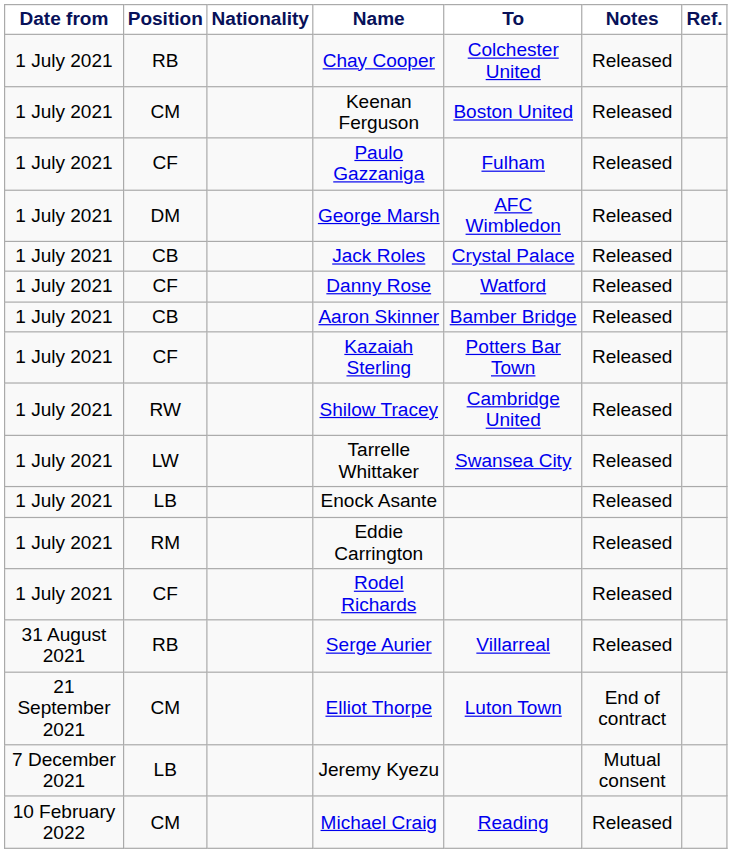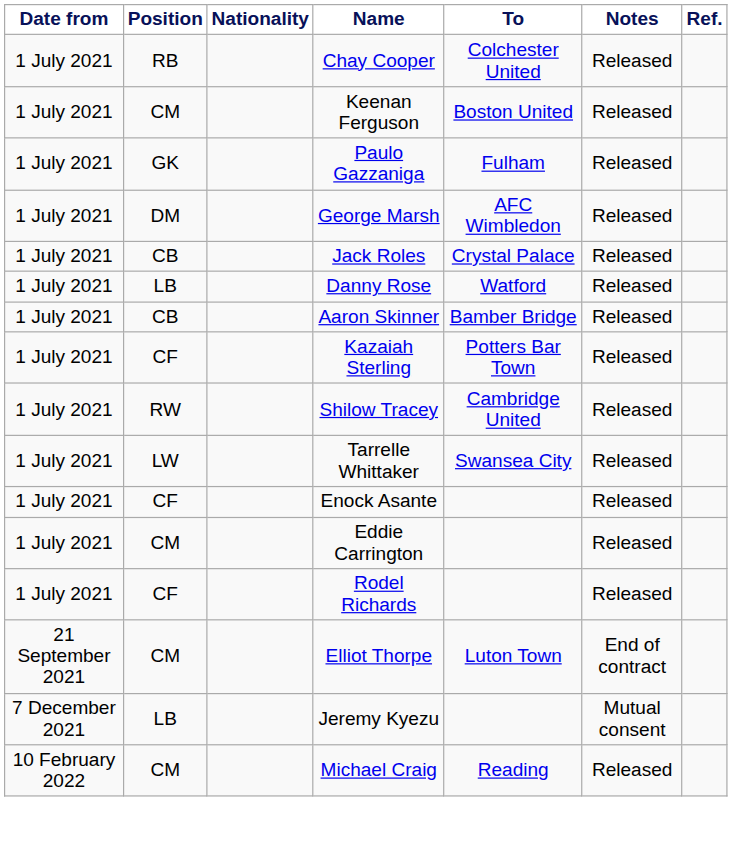Paulo Gazzaniga | Position: CF -> GK
Danny Rose | Position: CF -> LB
Enock Asante | Position: LB -> CF
Eddie Carrington | Position: RM -> CM
- row: 31 August 2021 | RB | Serge Aurier | Villarreal | Released
